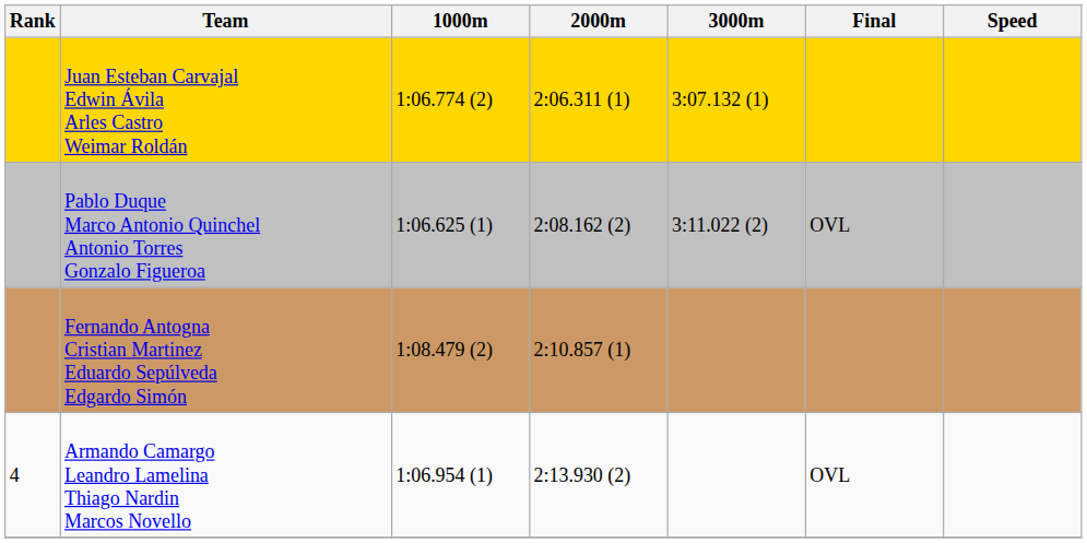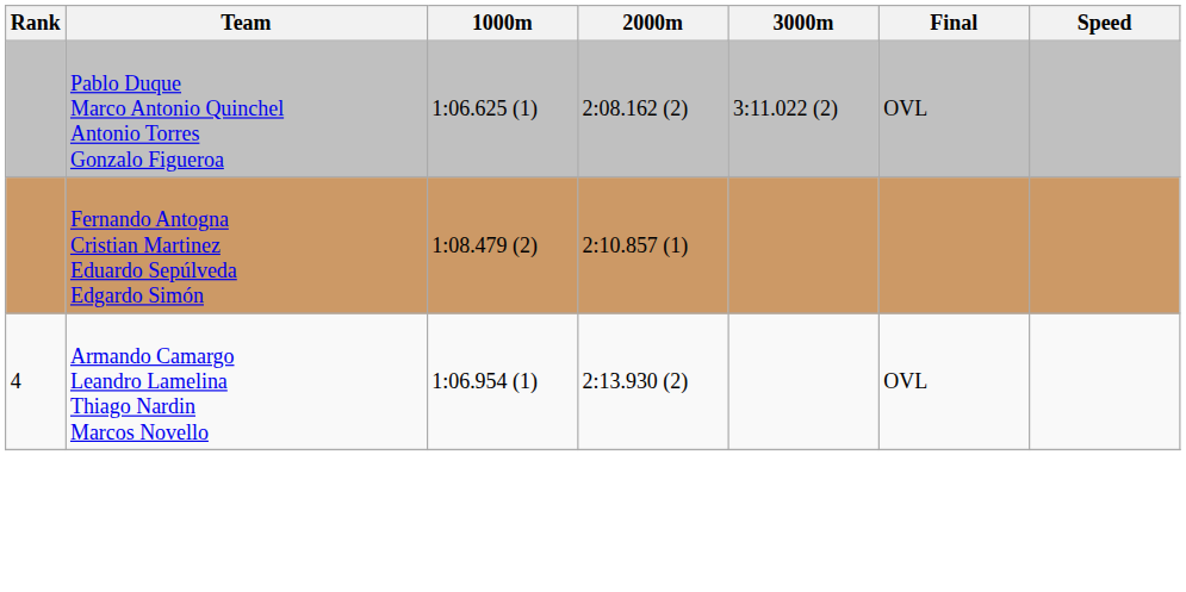- row: Juan Esteban Carvajal Edwin Ávila Arles Castro Weimar Roldán | 1:06.774 (2) | 2:06.311 (1) | 3:07.132 (1)
